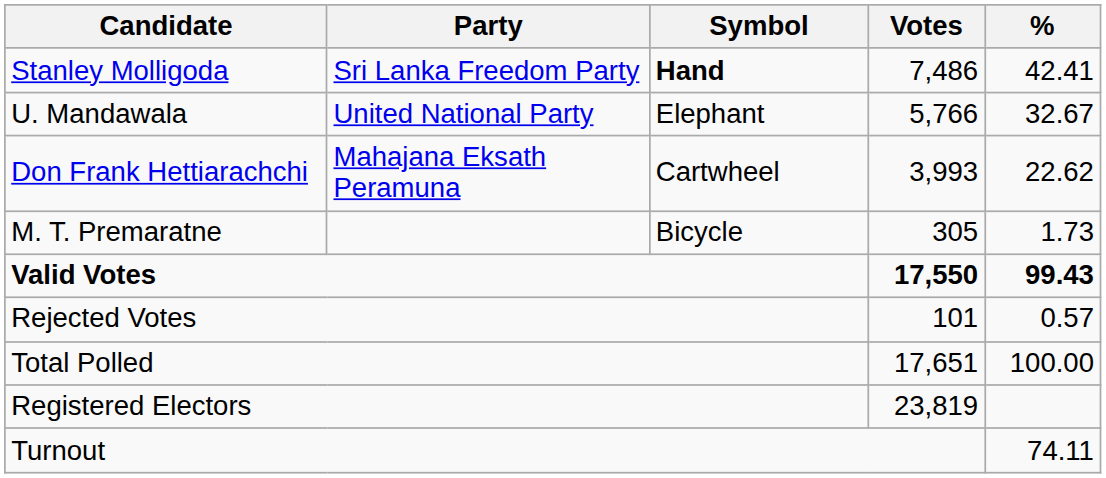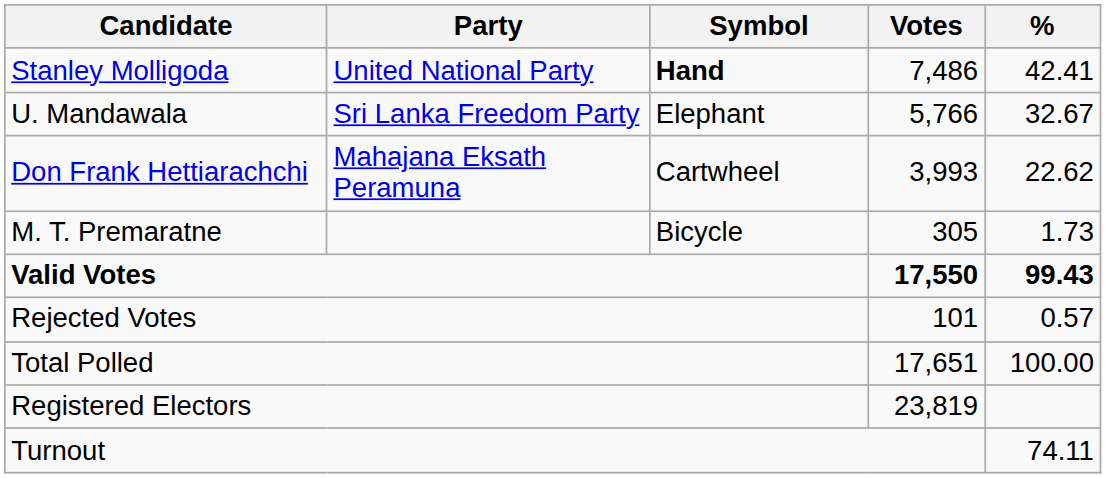Stanley Molligoda | Party: Sri Lanka Freedom Party -> United National Party
U. Mandawala | Party: United National Party -> Sri Lanka Freedom Party
